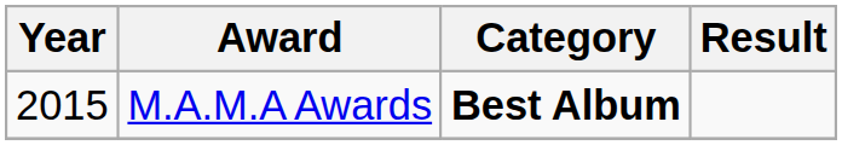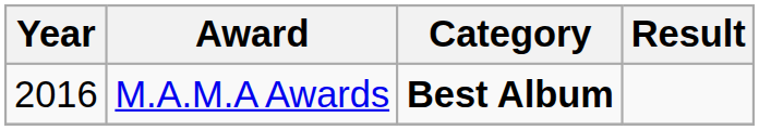M.A.M.A Awards | Year: 2015 -> 2016
